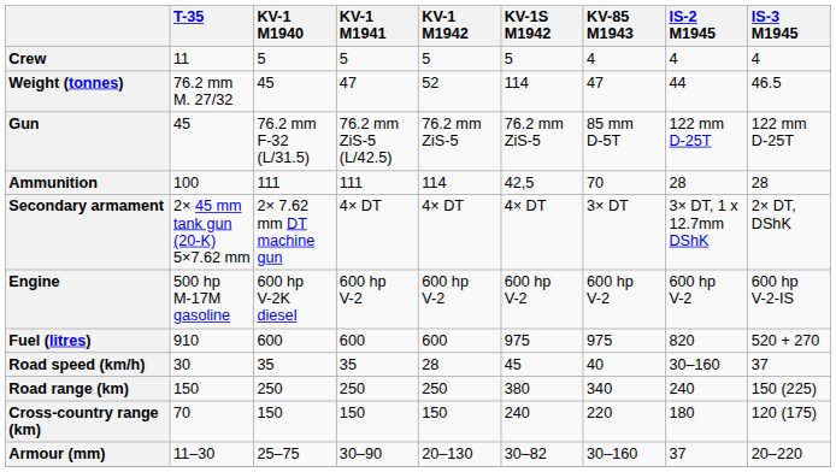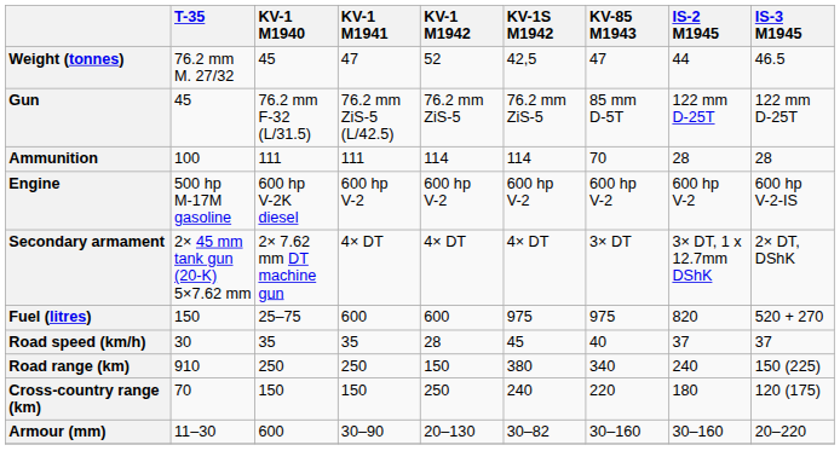- row: Crew | 11 | 5 | 5 | 5 | 5 | 4 | 4 | 4
Weight (tonnes) | KV-1S M1942: 114 -> 42,5
Ammunition | KV-1S M1942: 42,5 -> 114
rows swapped: Secondary armament <-> Engine
Fuel (litres) | T-35: 910 -> 150
Fuel (litres) | KV-1 M1940: 600 -> 25–75
Road speed (km/h) | IS-2 M1945: 30–160 -> 37
Road range (km) | T-35: 150 -> 910
Road range (km) | KV-1 M1942: 250 -> 150
Cross-country range (km) | KV-1 M1942: 150 -> 250
Armour (mm) | KV-1 M1940: 25–75 -> 600
Armour (mm) | IS-2 M1945: 37 -> 30–160
